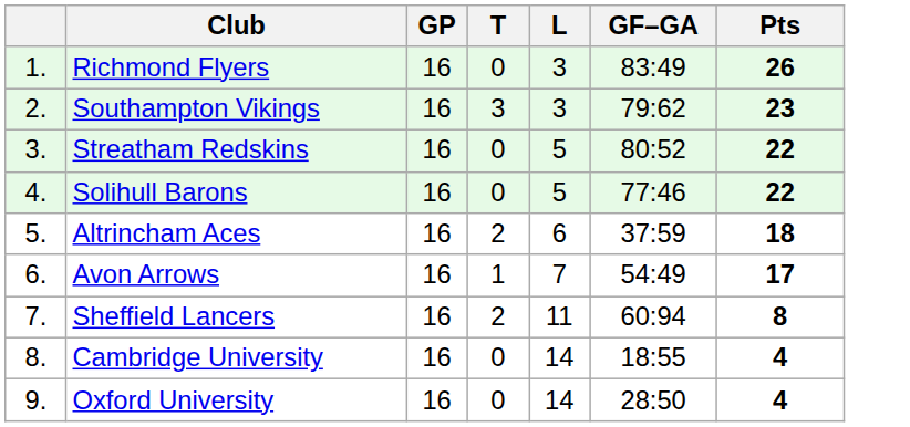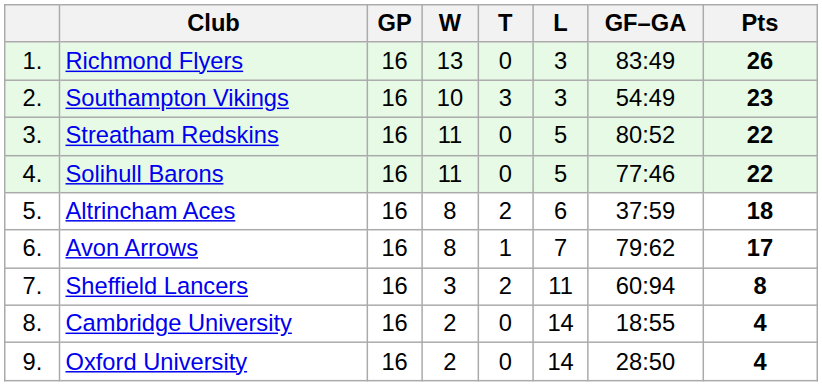+ column: W | 13 | 10 | 11 | 11 | 8 | 8 | 3 | 2 | 2
Southampton Vikings | GF–GA: 79:62 -> 54:49
Avon Arrows | GF–GA: 54:49 -> 79:62
